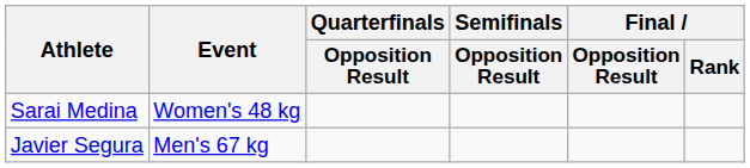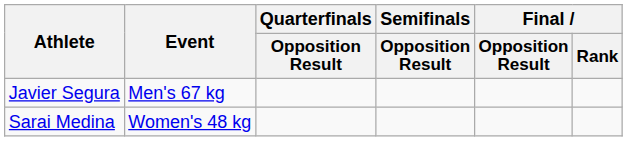rows swapped: Sarai Medina <-> Javier Segura
